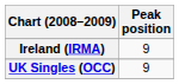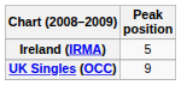Ireland (IRMA) | Peak position: 9 -> 5
